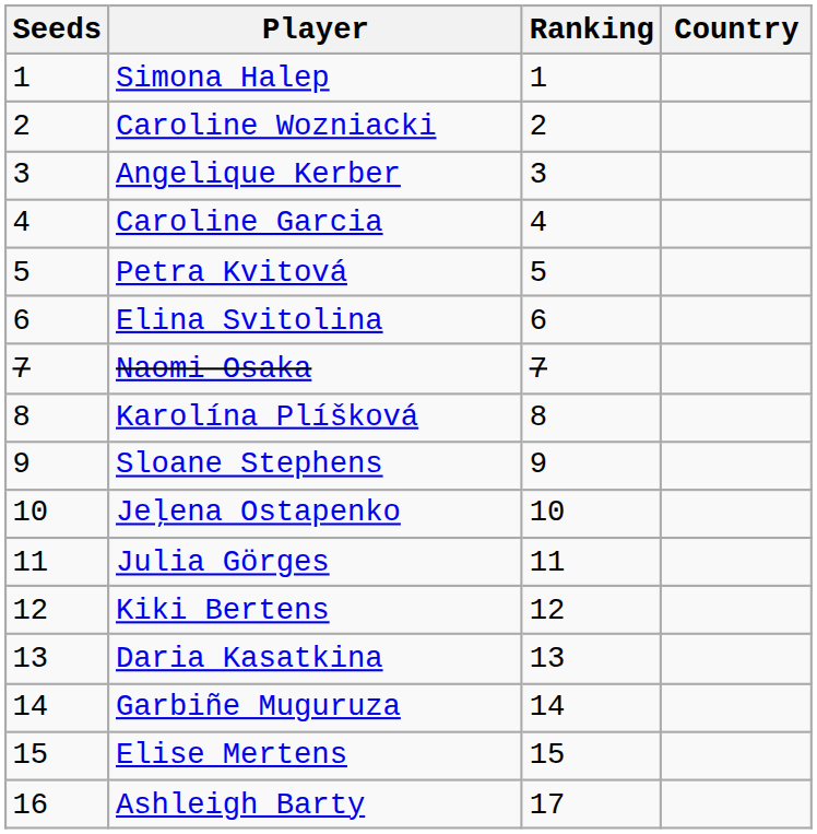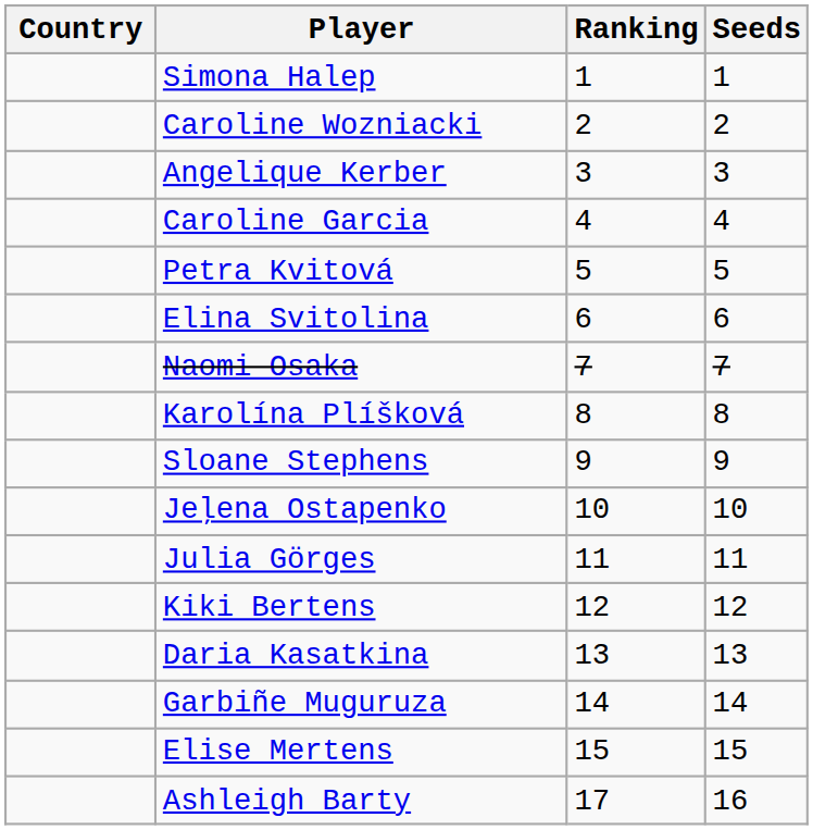columns swapped: Country <-> Seeds
